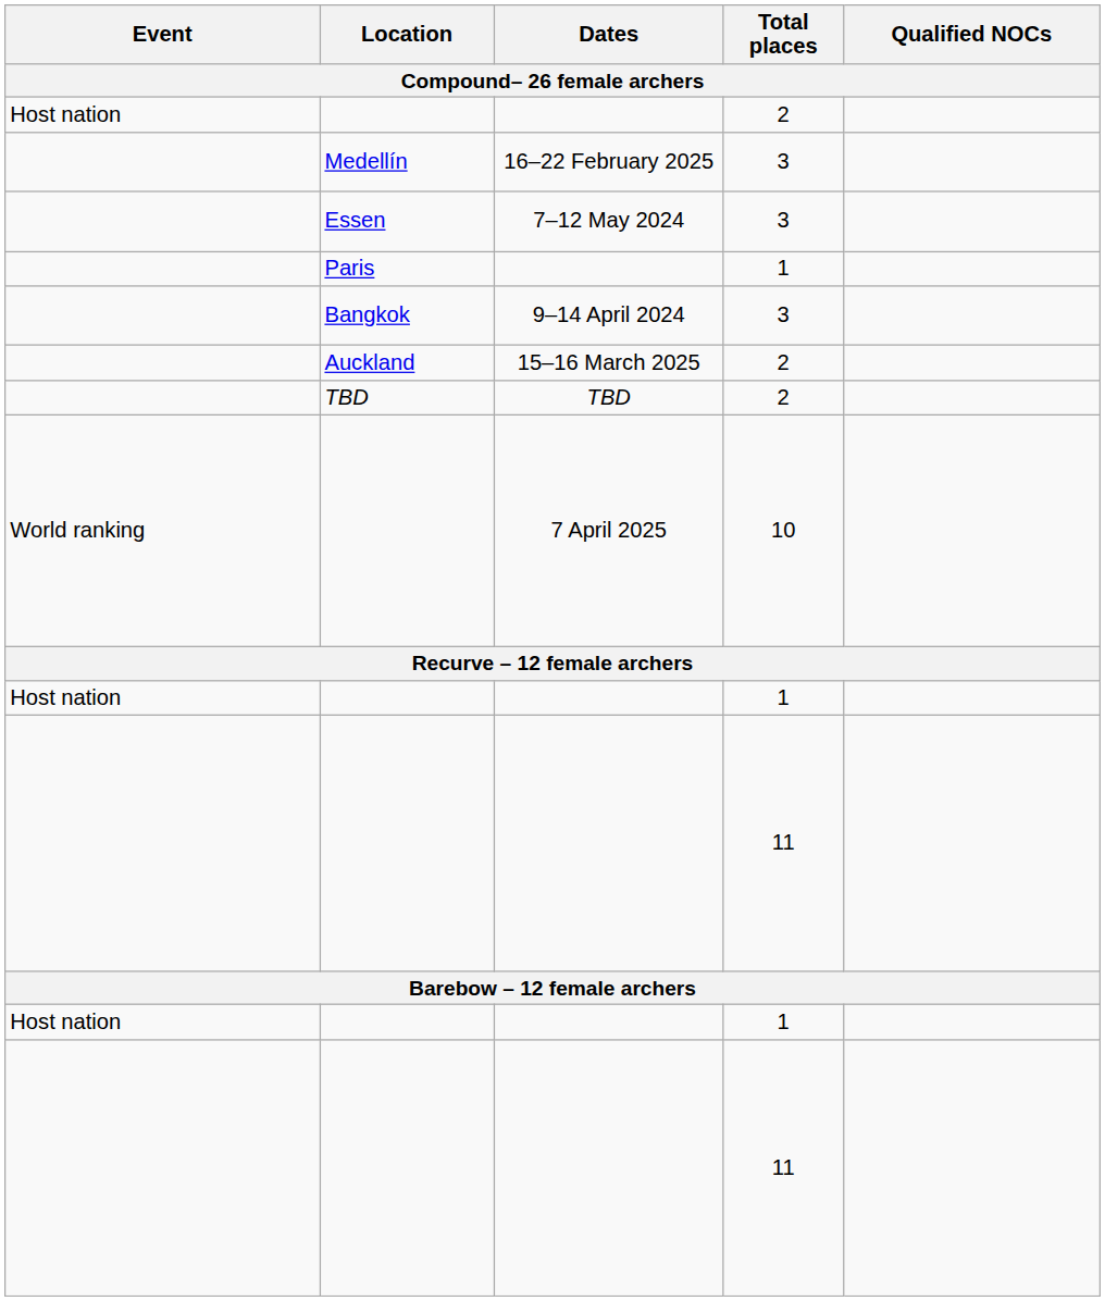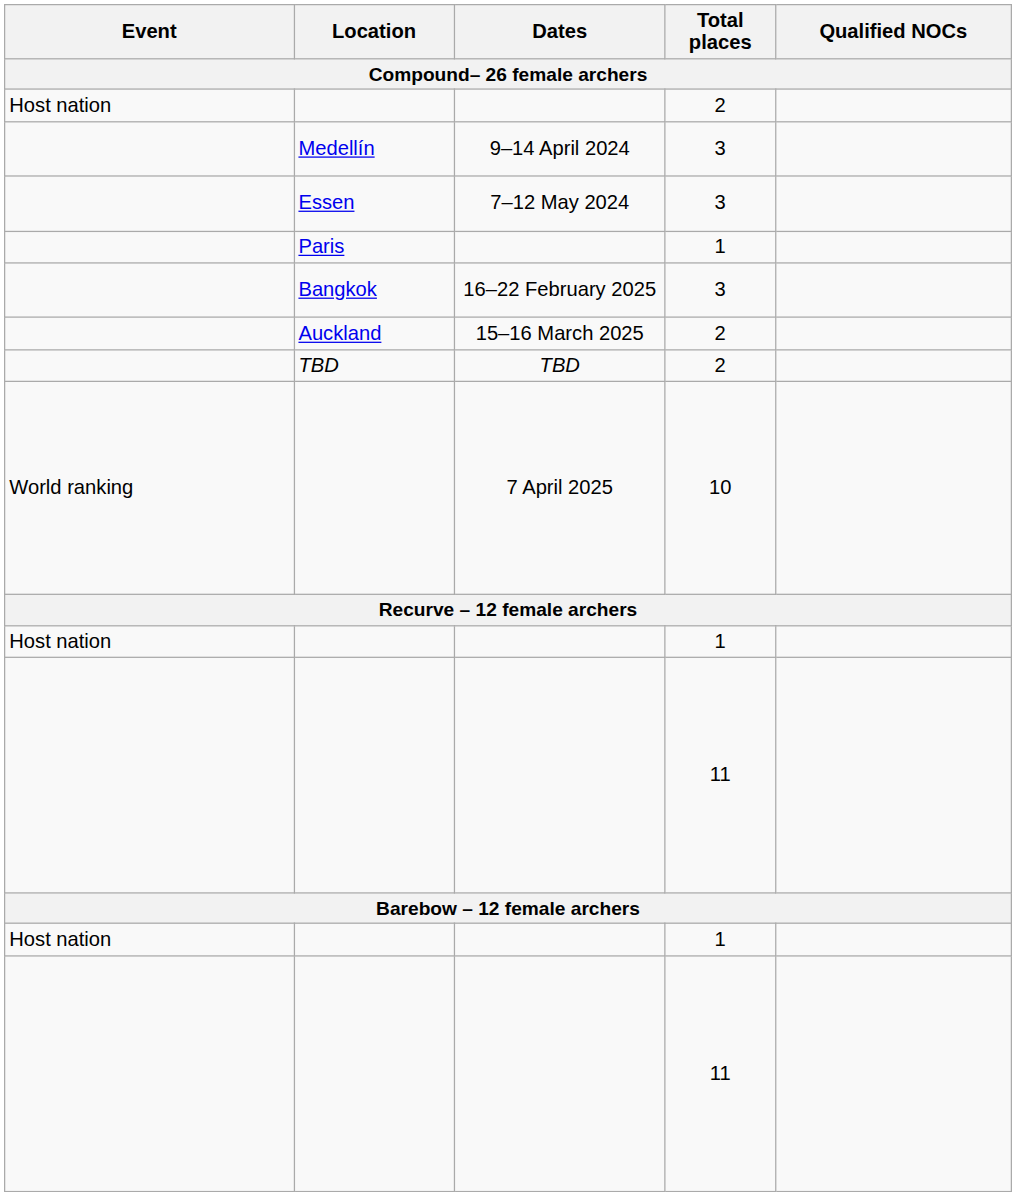Medellín | Dates: 16–22 February 2025 -> 9–14 April 2024
Bangkok | Dates: 9–14 April 2024 -> 16–22 February 2025
